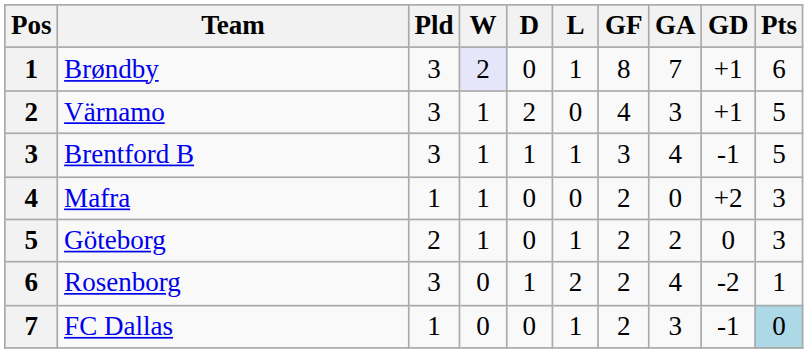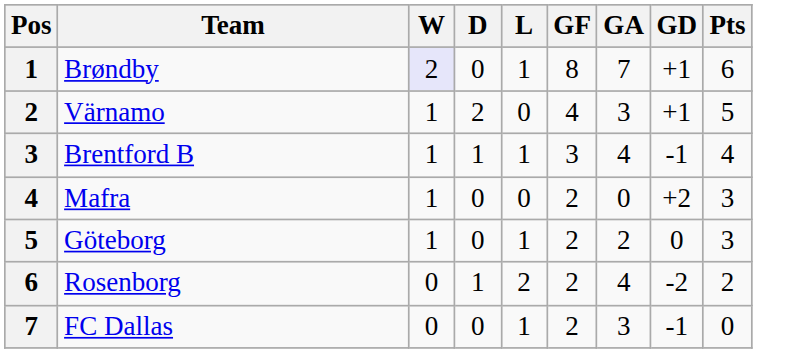- column: Pld | 3 | 3 | 3 | 1 | 2 | 3 | 1
Brentford B | Pts: 5 -> 4
Rosenborg | Pts: 1 -> 2
FC Dallas | Pts: lightblue background -> no background
